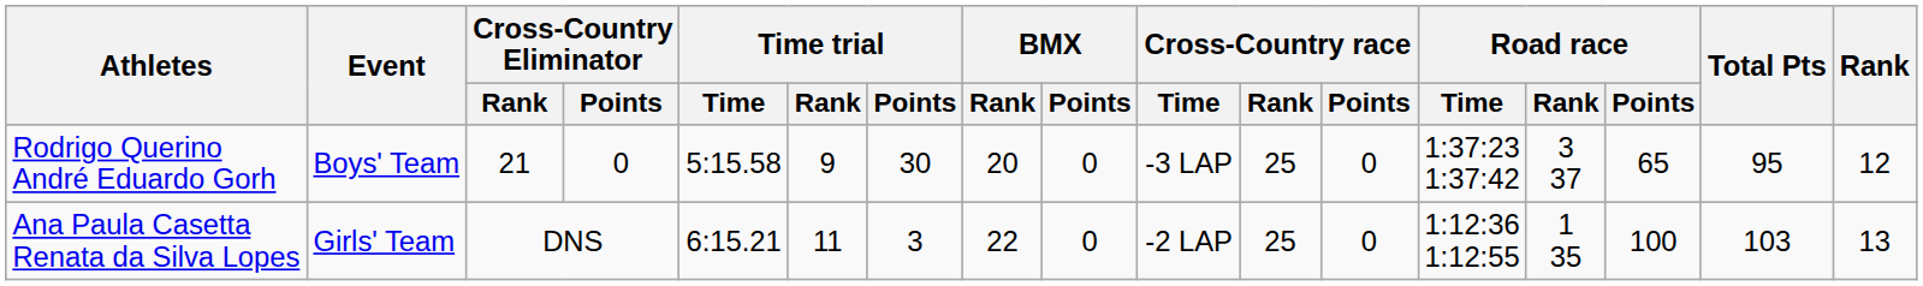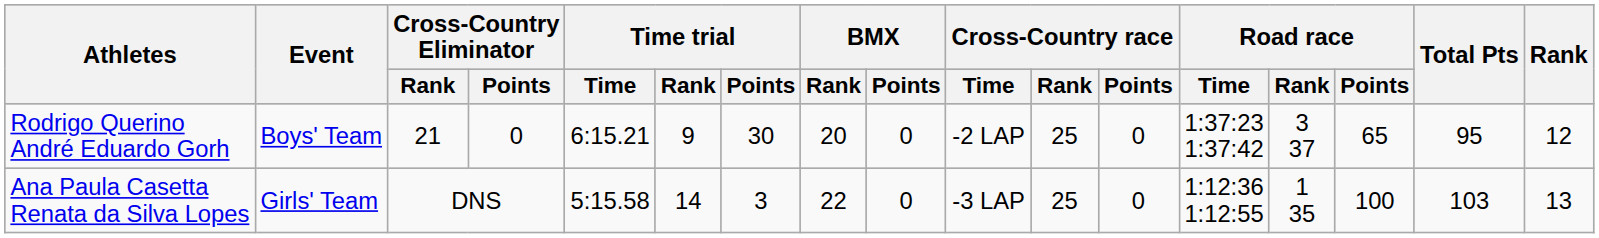Rodrigo Querino André Eduardo Gorh | Time trial / Time: 5:15.58 -> 6:15.21
Rodrigo Querino André Eduardo Gorh | Cross-Country race / Time: -3 LAP -> -2 LAP
Ana Paula Casetta Renata da Silva Lopes | Time trial / Time: 6:15.21 -> 5:15.58
Ana Paula Casetta Renata da Silva Lopes | Time trial / Rank: 11 -> 14
Ana Paula Casetta Renata da Silva Lopes | Cross-Country race / Time: -2 LAP -> -3 LAP
